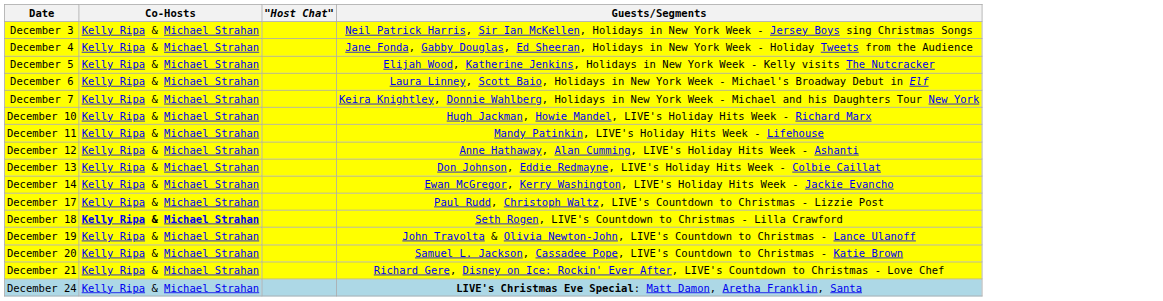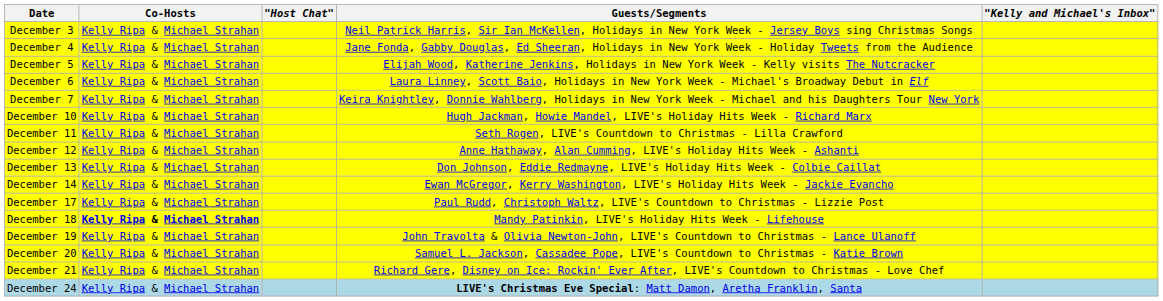+ column: "Kelly and Michael's Inbox"
December 11 | Guests/Segments: Mandy Patinkin, LIVE's Holiday Hits Week - Lifehouse -> Seth Rogen, LIVE's Countdown to Christmas - Lilla Crawford
December 18 | Guests/Segments: Seth Rogen, LIVE's Countdown to Christmas - Lilla Crawford -> Mandy Patinkin, LIVE's Holiday Hits Week - Lifehouse
